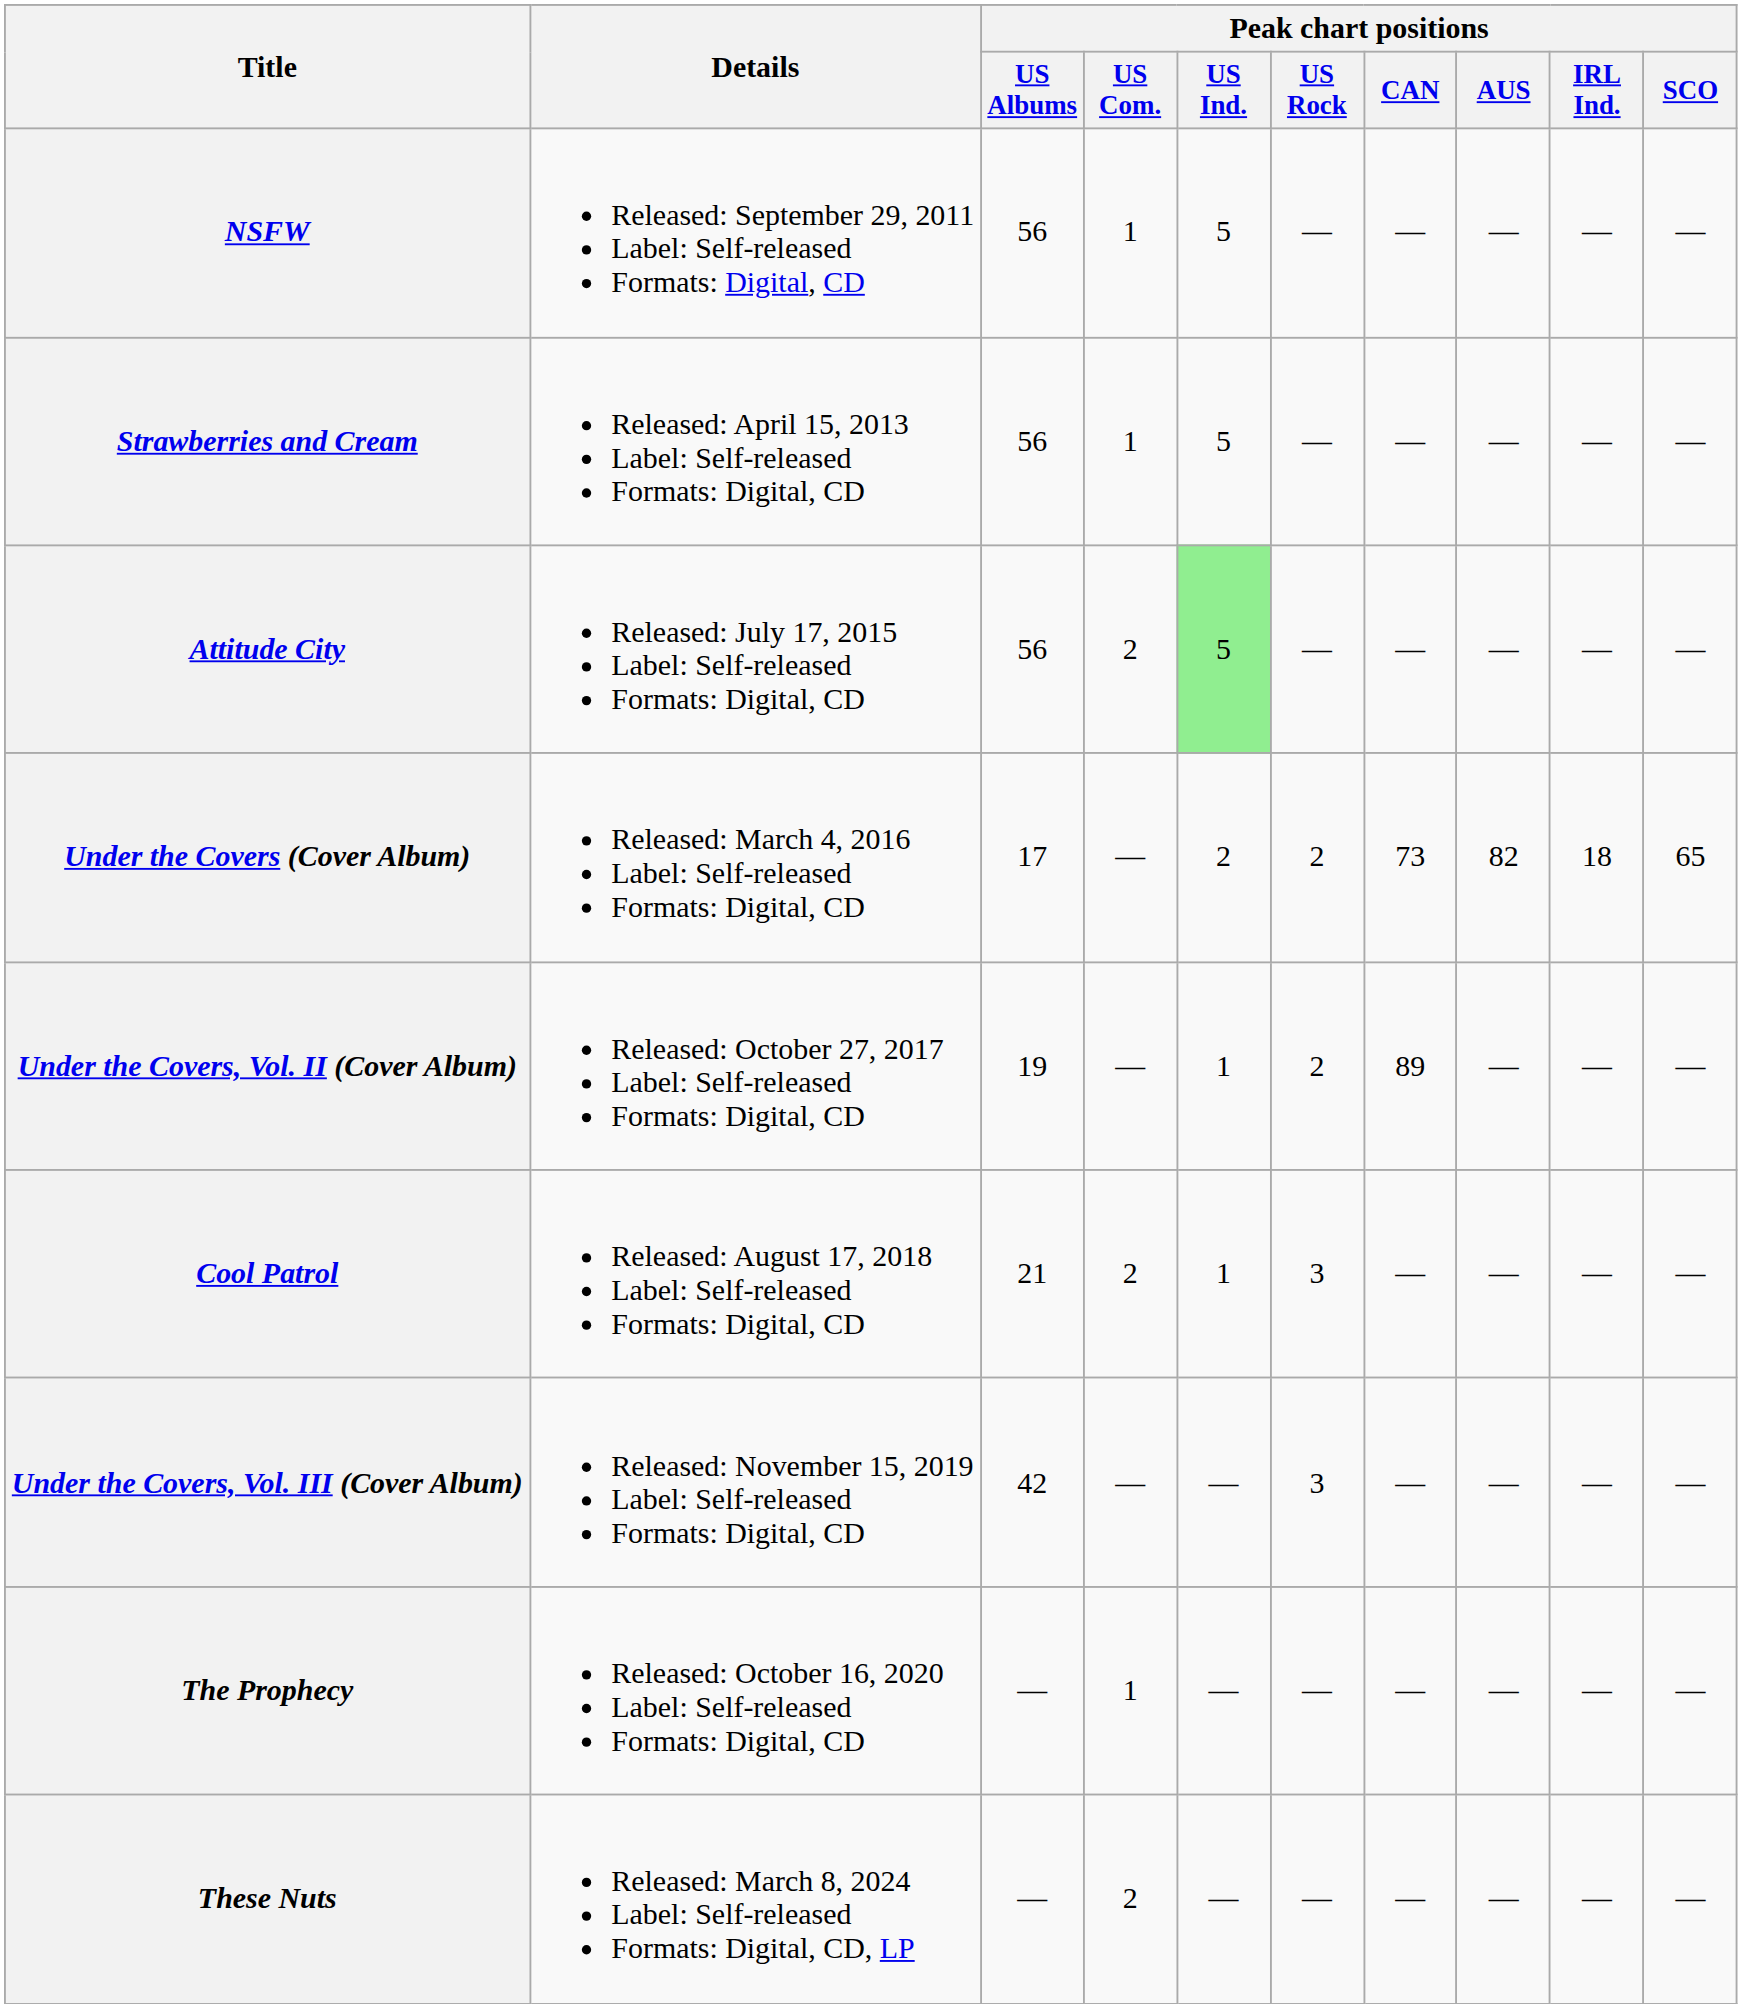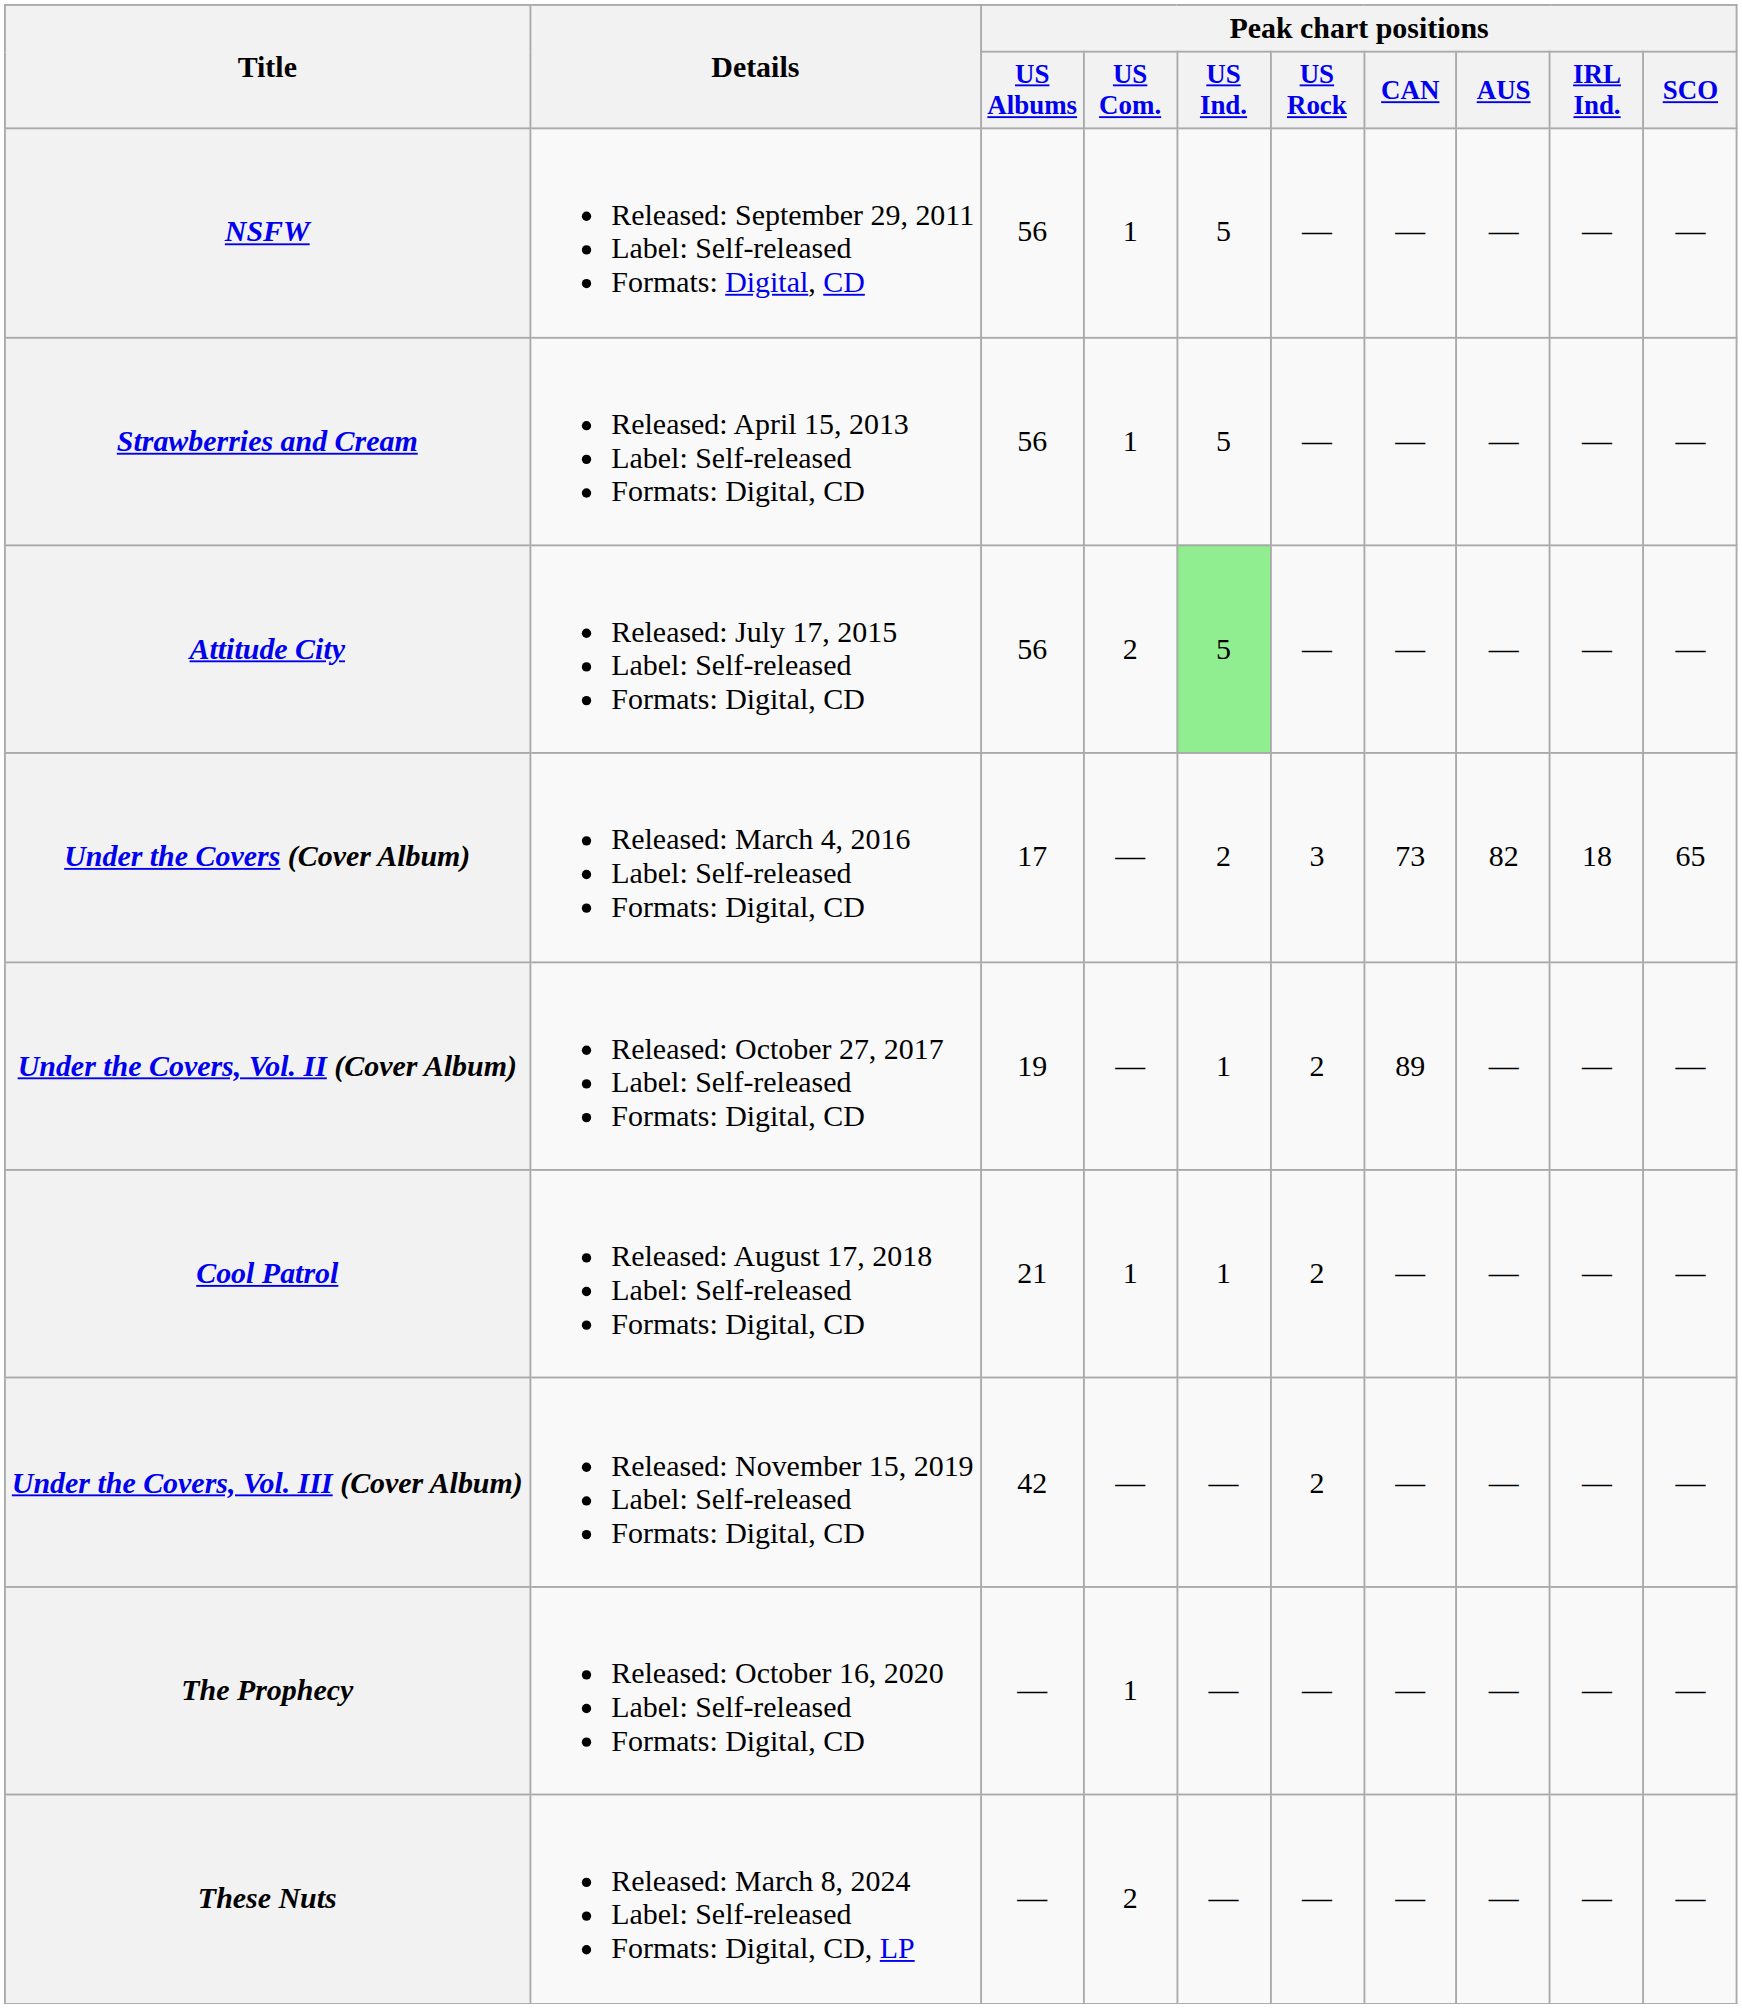Under the Covers (Cover Album) | Peak chart positions / US Rock: 2 -> 3
Cool Patrol | Peak chart positions / US Com.: 2 -> 1
Cool Patrol | Peak chart positions / US Rock: 3 -> 2
Under the Covers, Vol. III (Cover Album) | Peak chart positions / US Rock: 3 -> 2
